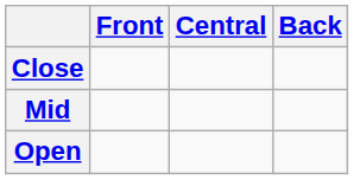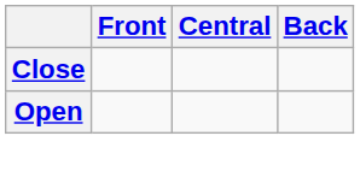- row: Mid
